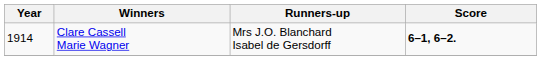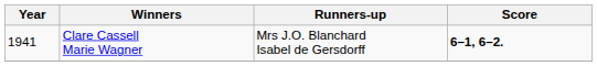Clare Cassell Marie Wagner | Year: 1914 -> 1941
